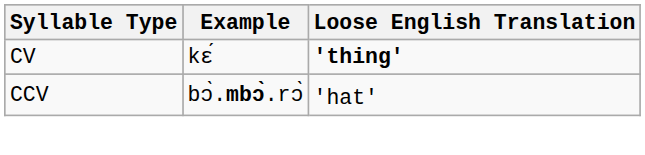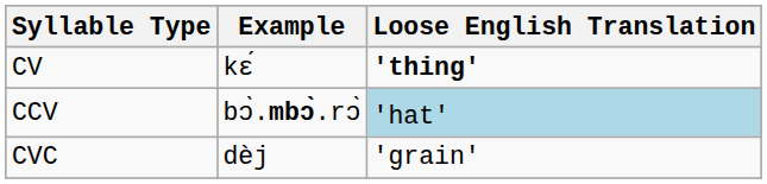CCV | Loose English Translation: no background -> lightblue background
+ row: CVC | dèj | 'grain'
